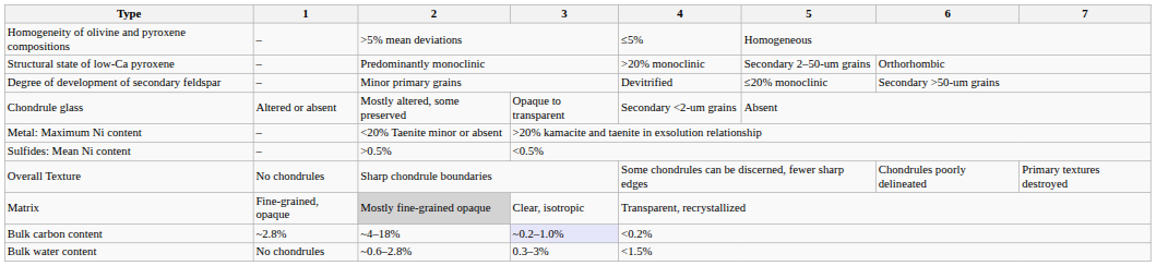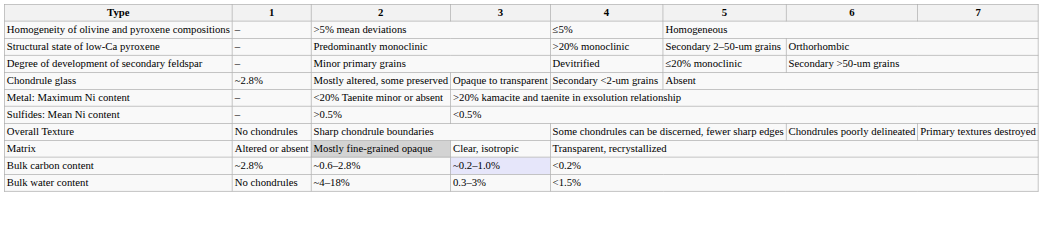Chondrule glass | 1: Altered or absent -> ~2.8%
Matrix | 1: Fine-grained, opaque -> Altered or absent
Bulk carbon content | 2: ~4–18% -> ~0.6–2.8%
Bulk water content | 2: ~0.6–2.8% -> ~4–18%
